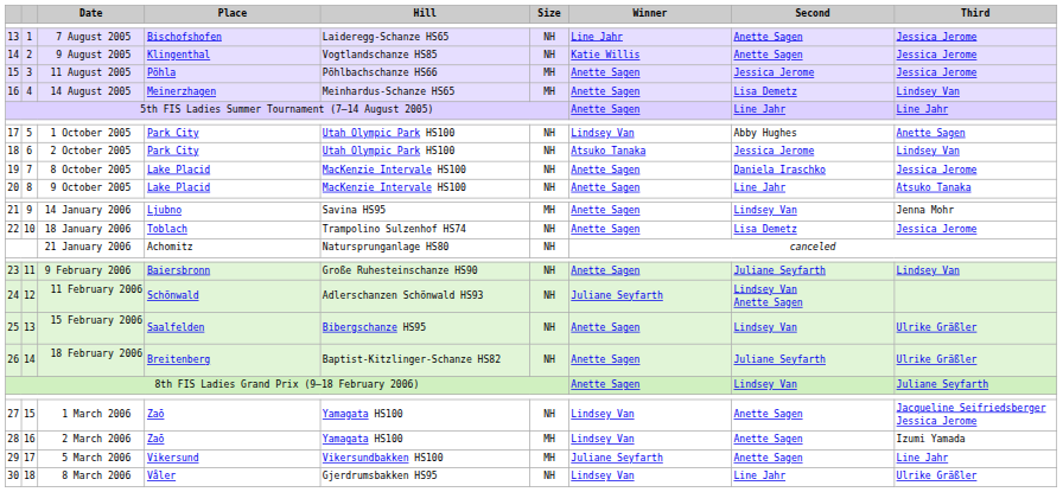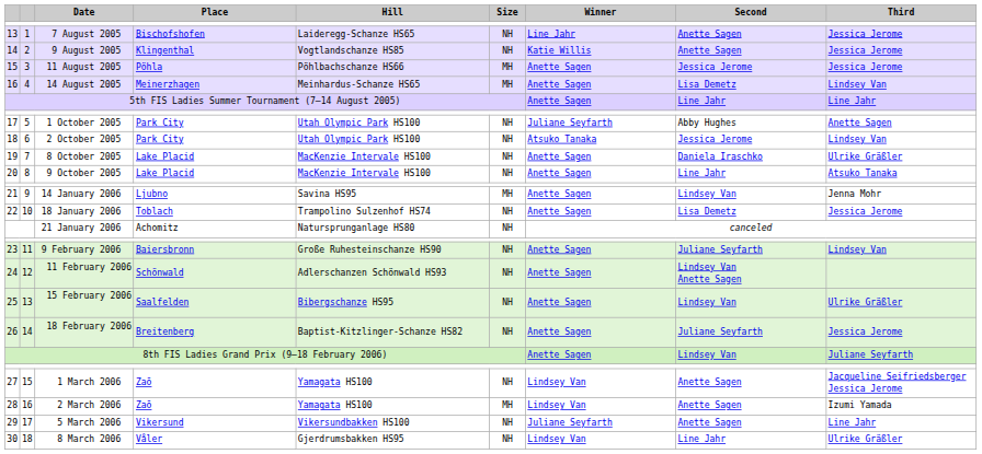1 October 2005 | Winner: Lindsey Van -> Juliane Seyfarth
8 October 2005 | Third: Jessica Jerome -> Ulrike Gräßler
11 February 2006 | Winner: Juliane Seyfarth -> Anette Sagen
18 February 2006 | Third: Ulrike Gräßler -> Jessica Jerome
5 March 2006 | Size: MH -> NH
